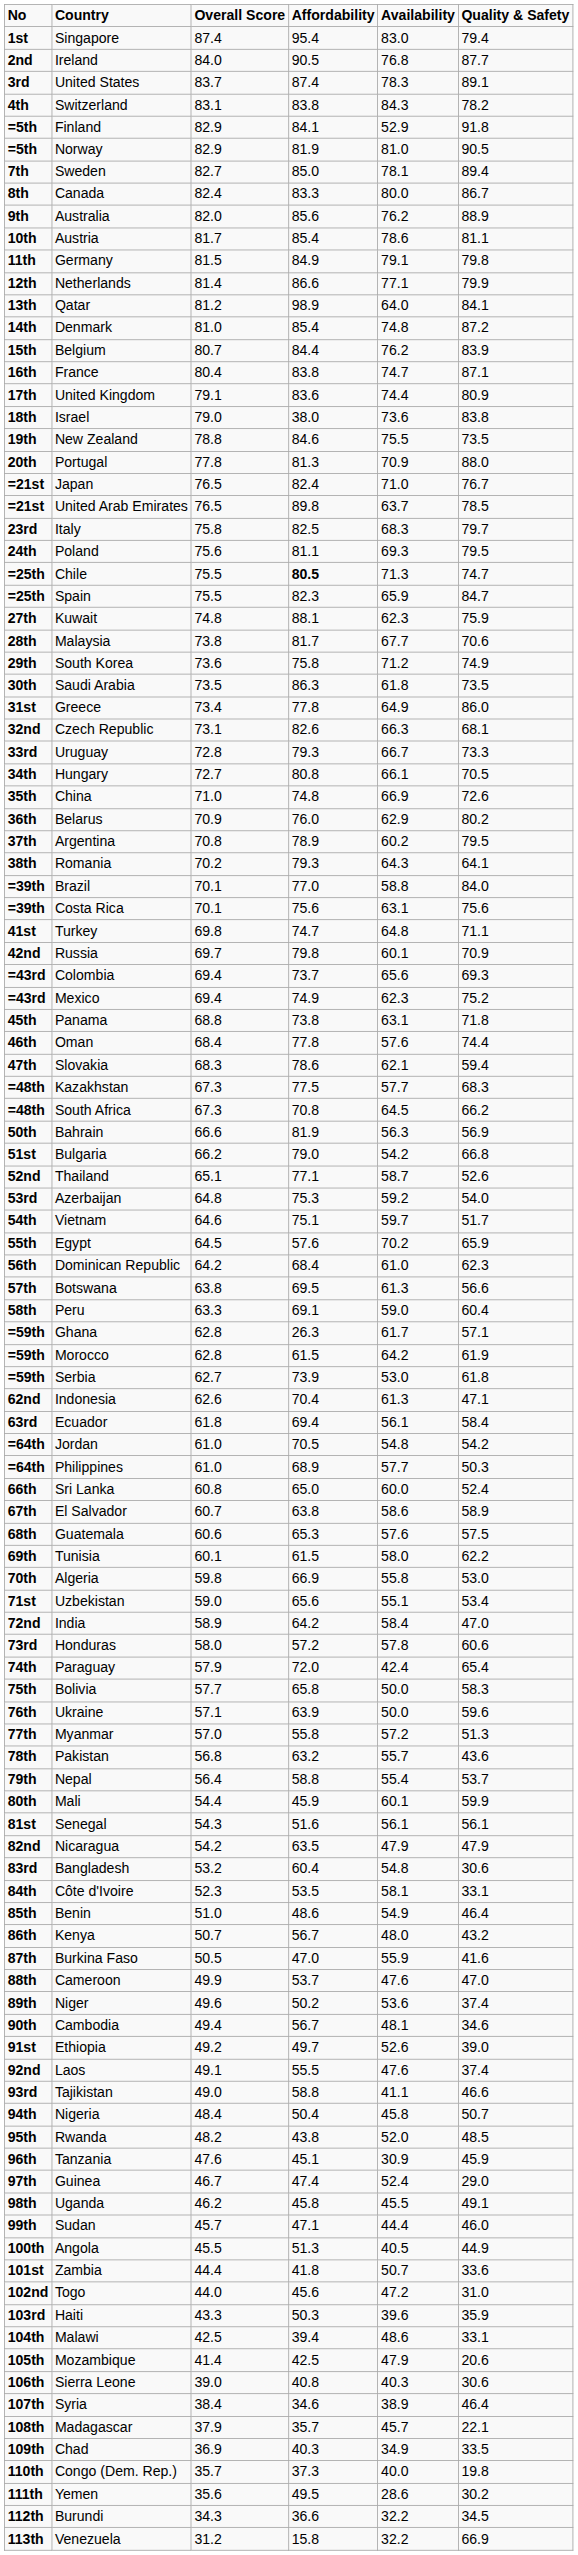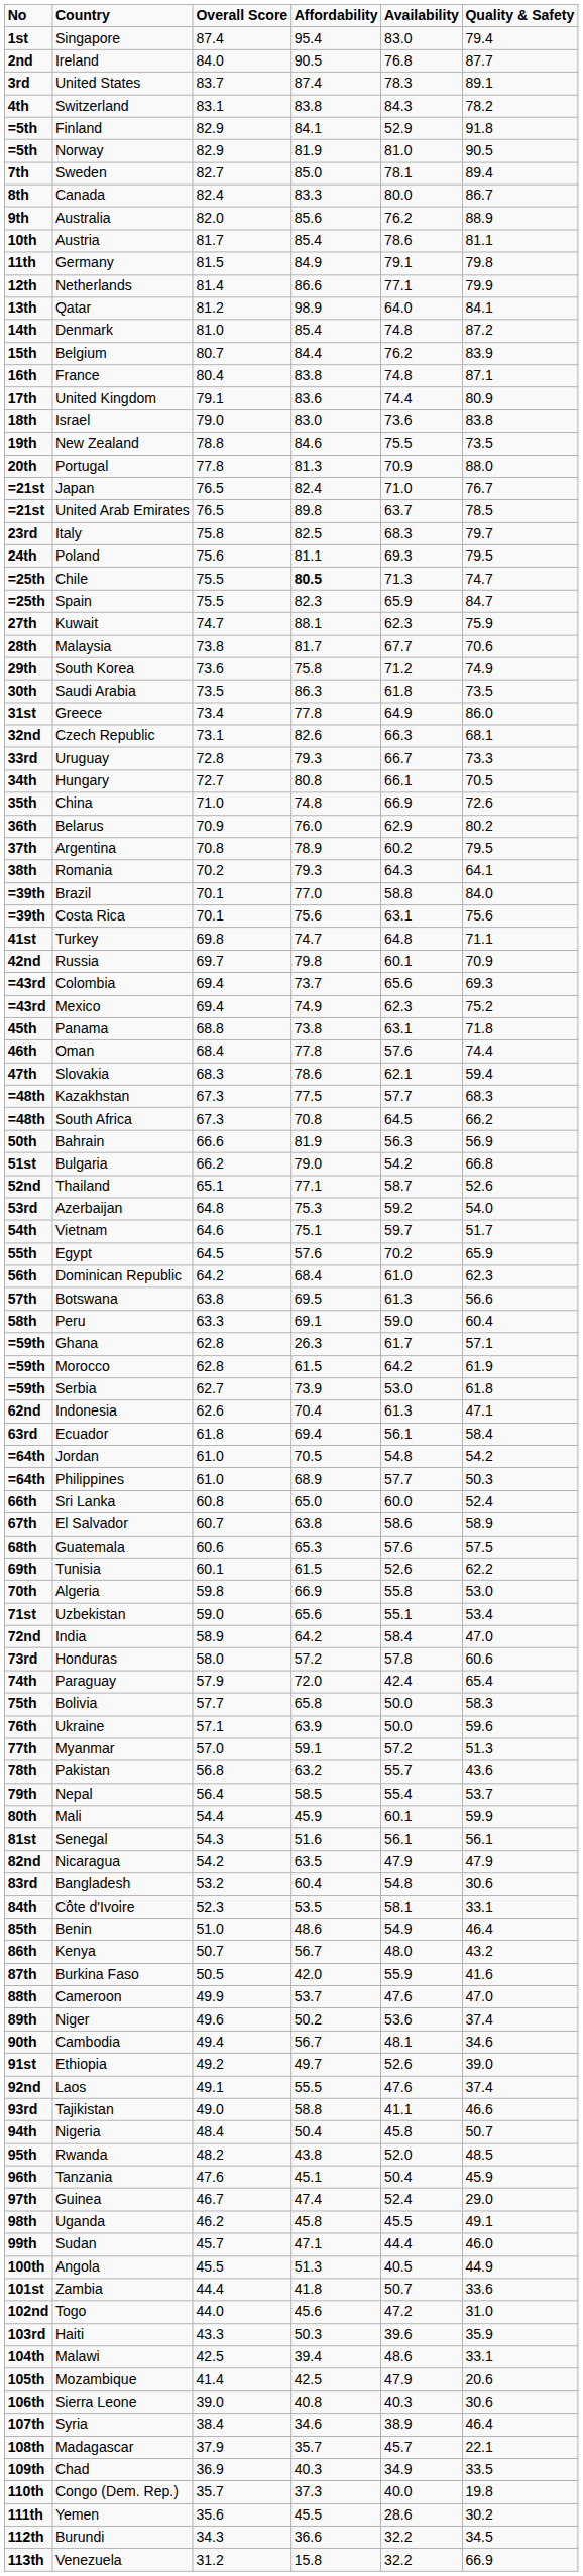France | Availability: 74.7 -> 74.8
Israel | Affordability: 38.0 -> 83.0
Kuwait | Overall Score: 74.8 -> 74.7
Tunisia | Availability: 58.0 -> 52.6
Myanmar | Affordability: 55.8 -> 59.1
Nepal | Affordability: 58.8 -> 58.5
Burkina Faso | Affordability: 47.0 -> 42.0
Tanzania | Availability: 30.9 -> 50.4
Yemen | Affordability: 49.5 -> 45.5
